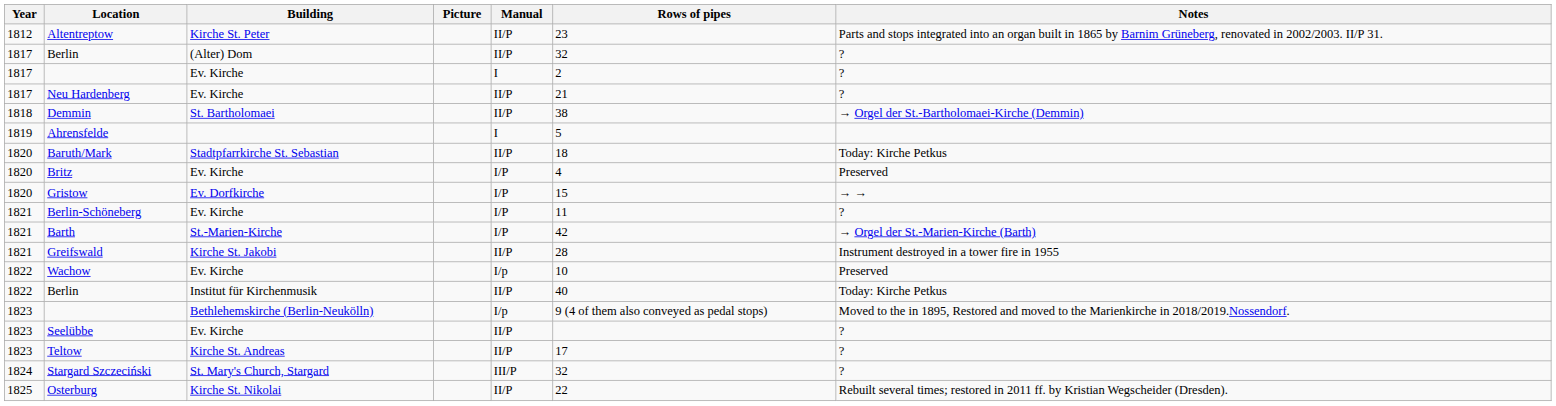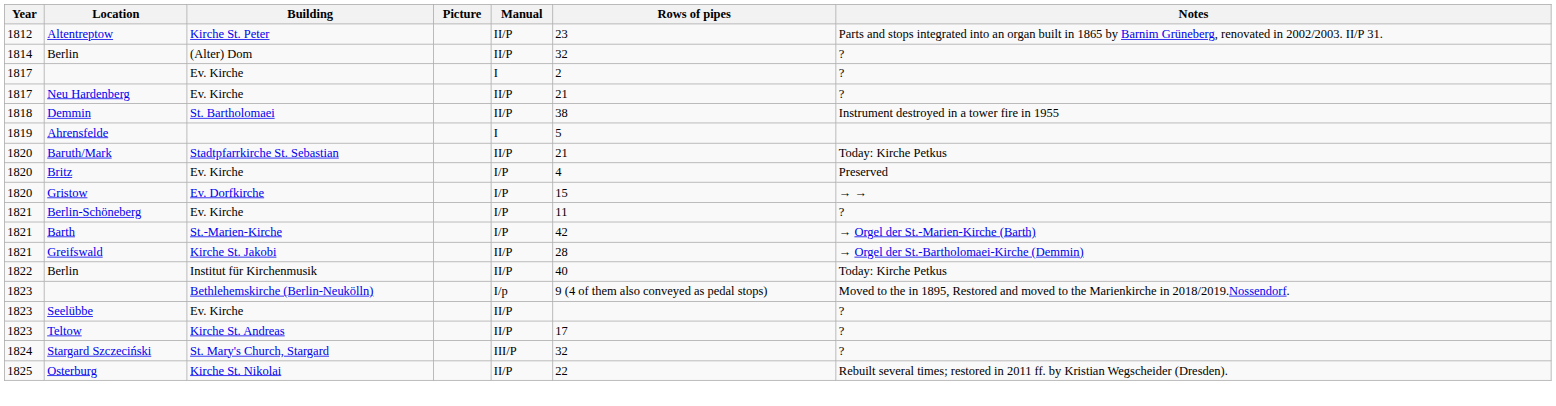Berlin / (Alter) Dom | Year: 1817 -> 1814
Demmin | Notes: → Orgel der St.-Bartholomaei-Kirche (Demmin) -> Instrument destroyed in a tower fire in 1955
Baruth/Mark | Rows of pipes: 18 -> 21
Greifswald | Notes: Instrument destroyed in a tower fire in 1955 -> → Orgel der St.-Bartholomaei-Kirche (Demmin)
- row: 1822 | Wachow | Ev. Kirche | I/p | 10 | Preserved
